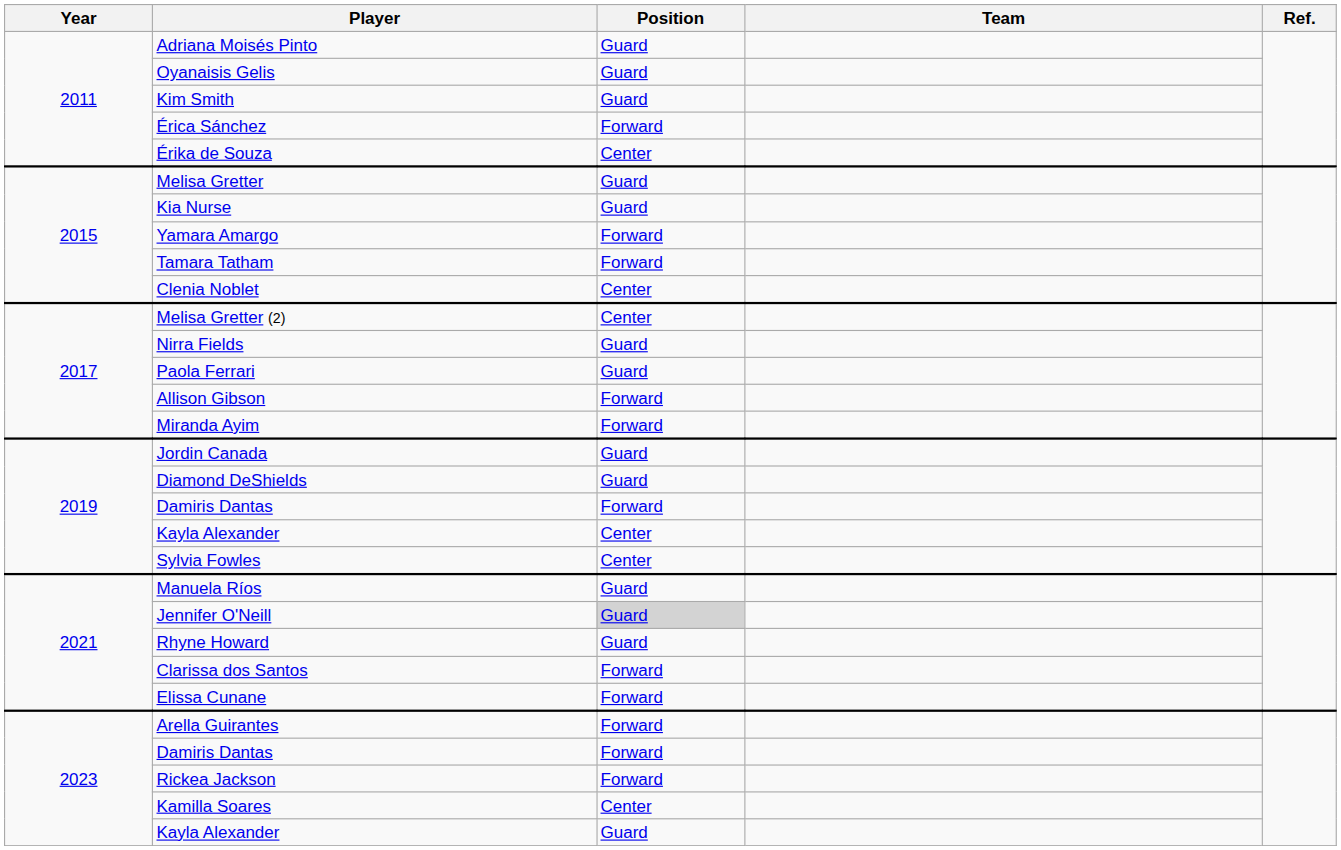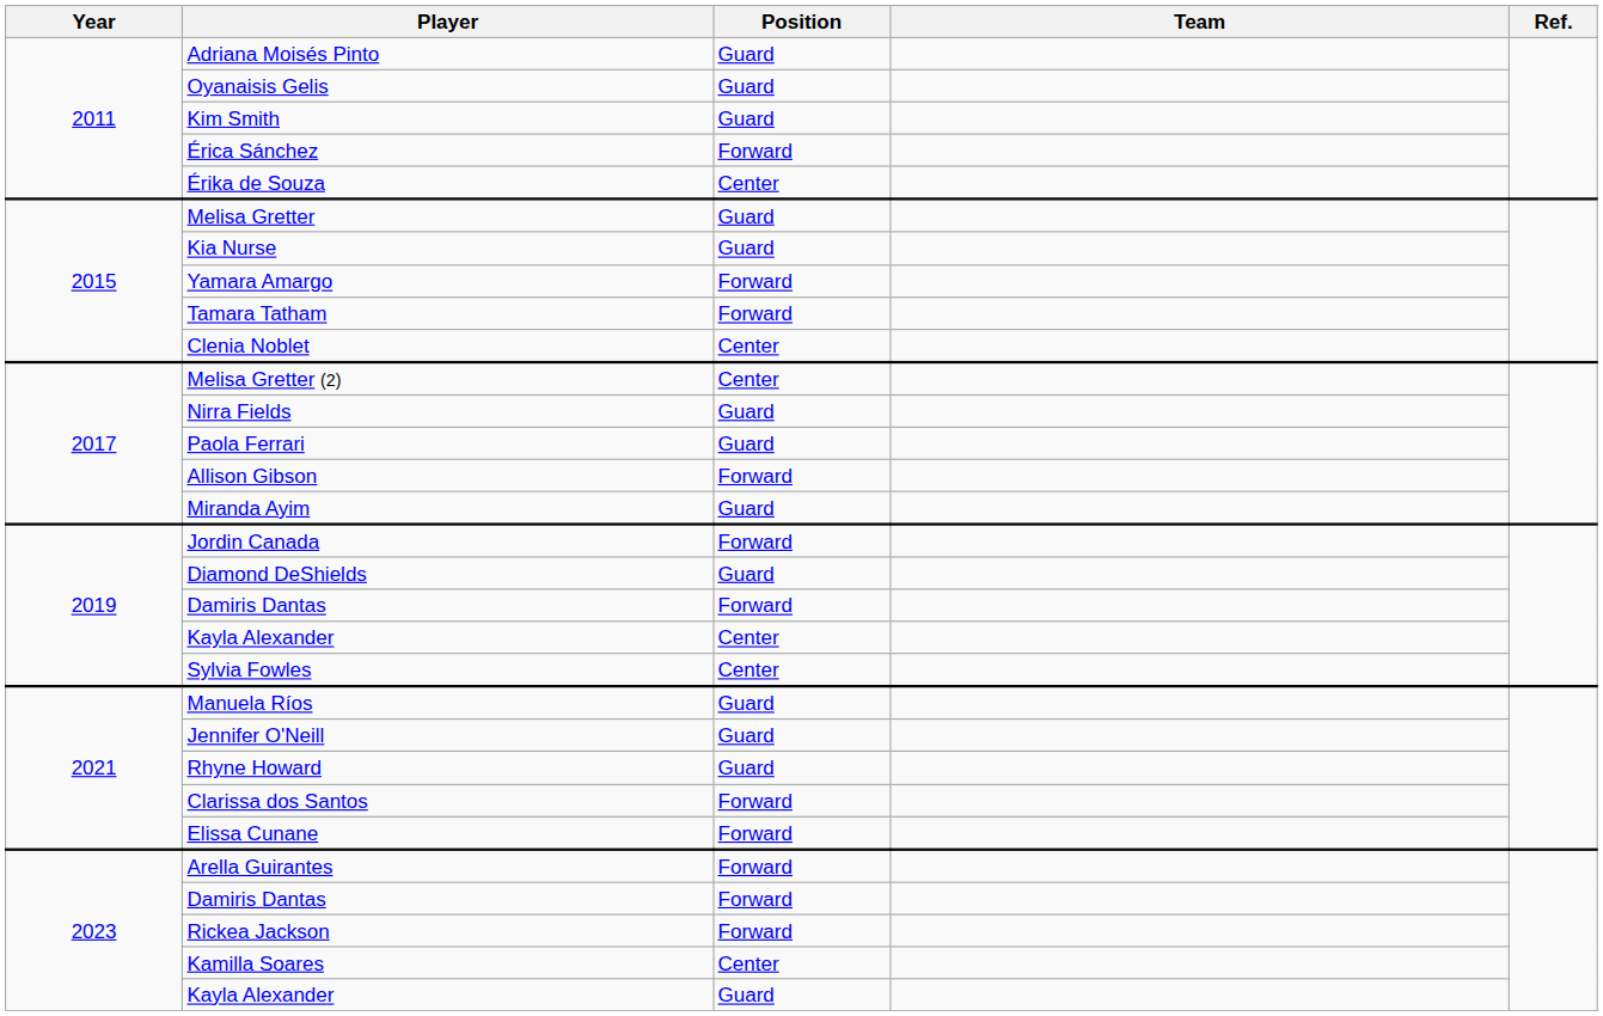Miranda Ayim | Position: Forward -> Guard
Jordin Canada | Position: Guard -> Forward
Jennifer O'Neill | Position: lightgrey background -> no background
